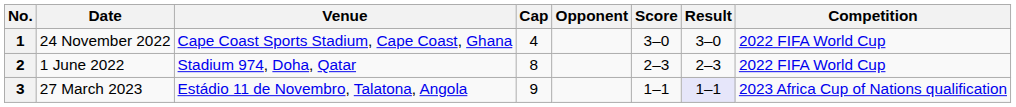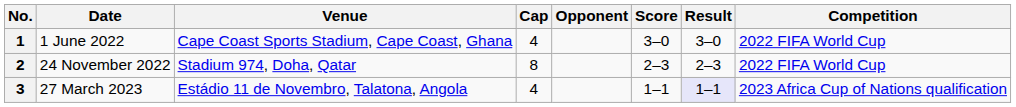1 | Date: 24 November 2022 -> 1 June 2022
2 | Date: 1 June 2022 -> 24 November 2022
3 | Cap: 9 -> 4
